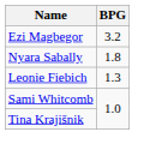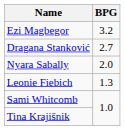+ row: Dragana Stanković | 2.7
Nyara Sabally | BPG: 1.8 -> 2.0
